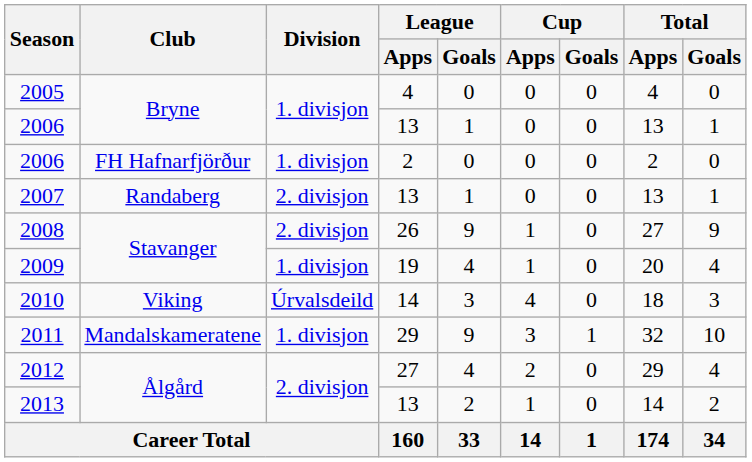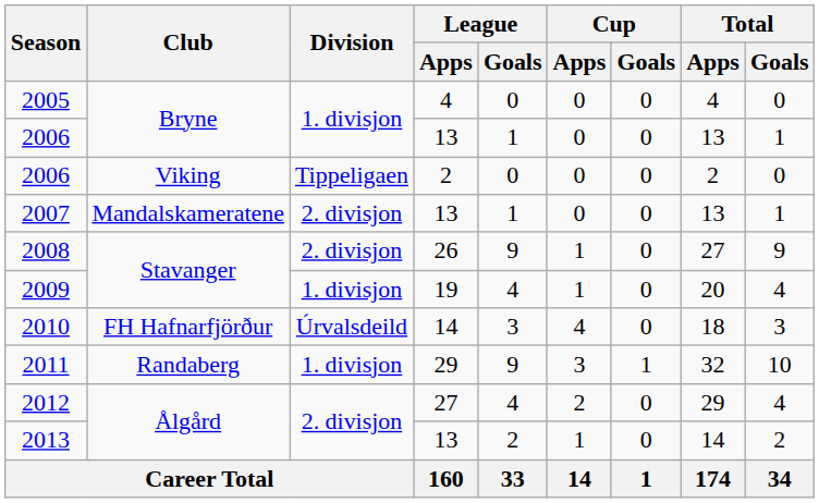2006 / 2 | Club: FH Hafnarfjörður -> Viking
2006 / 2 | Division: 1. divisjon -> Tippeligaen
2007 | Club: Randaberg -> Mandalskameratene
2010 | Club: Viking -> FH Hafnarfjörður
2011 | Club: Mandalskameratene -> Randaberg
